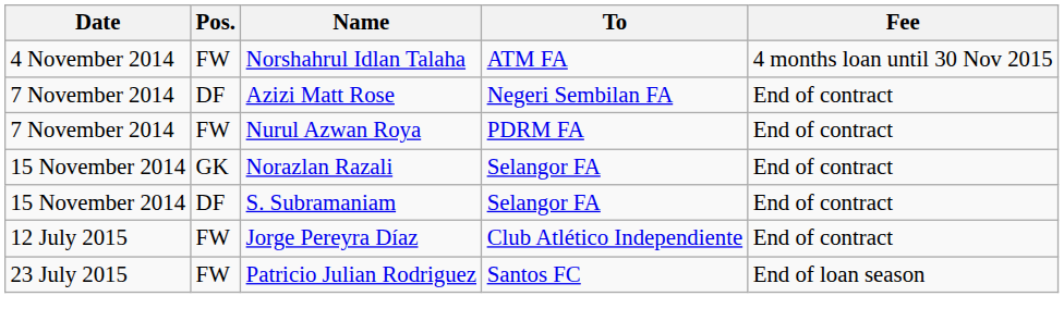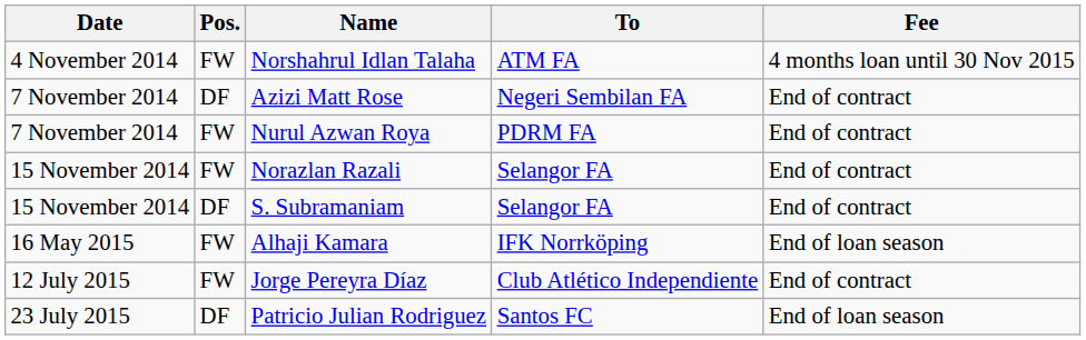Norazlan Razali | Pos.: GK -> FW
+ row: 16 May 2015 | FW | Alhaji Kamara | IFK Norrköping | End of loan season
Patricio Julian Rodriguez | Pos.: FW -> DF
